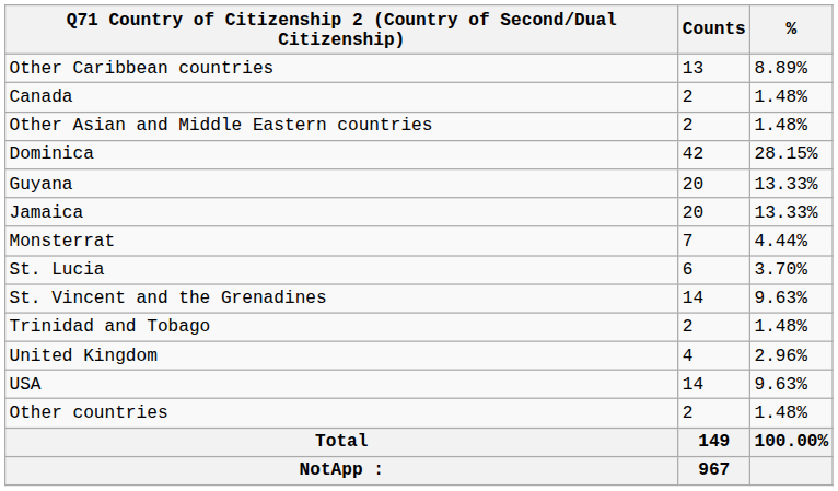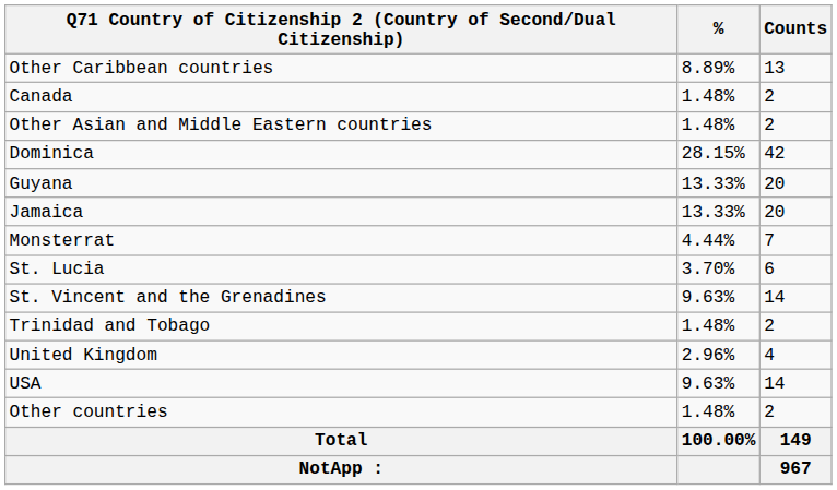columns swapped: Counts <-> %
